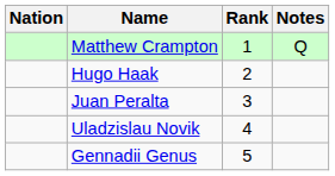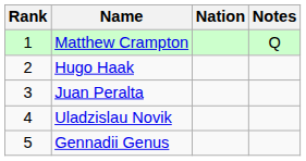columns swapped: Rank <-> Nation
